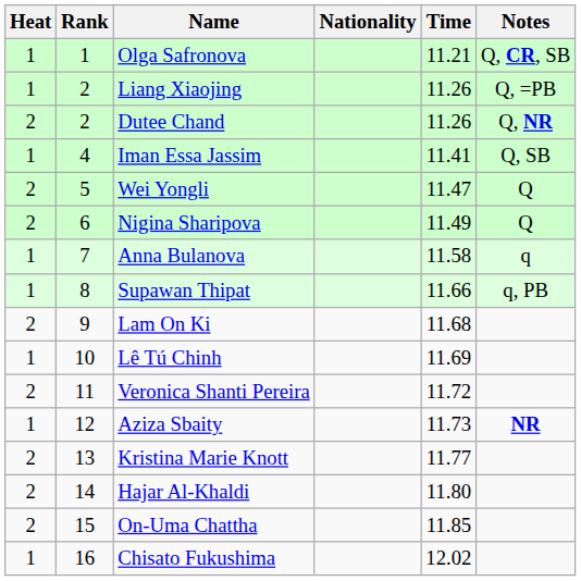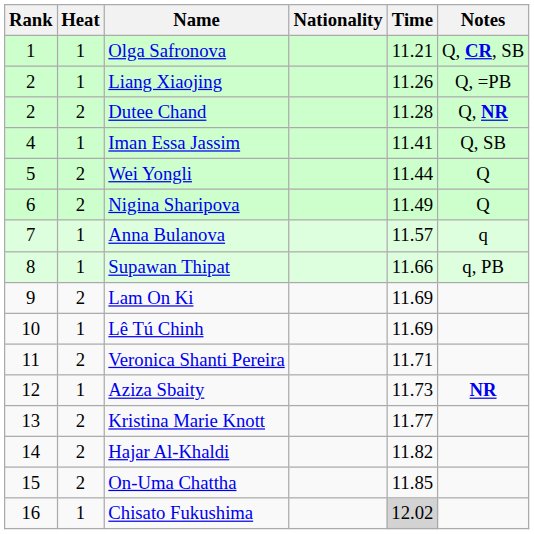columns swapped: Rank <-> Heat
Dutee Chand | Time: 11.26 -> 11.28
Wei Yongli | Time: 11.47 -> 11.44
Anna Bulanova | Time: 11.58 -> 11.57
Lam On Ki | Time: 11.68 -> 11.69
Veronica Shanti Pereira | Time: 11.72 -> 11.71
Hajar Al-Khaldi | Time: 11.80 -> 11.82
Chisato Fukushima | Time: no background -> lightgrey background
